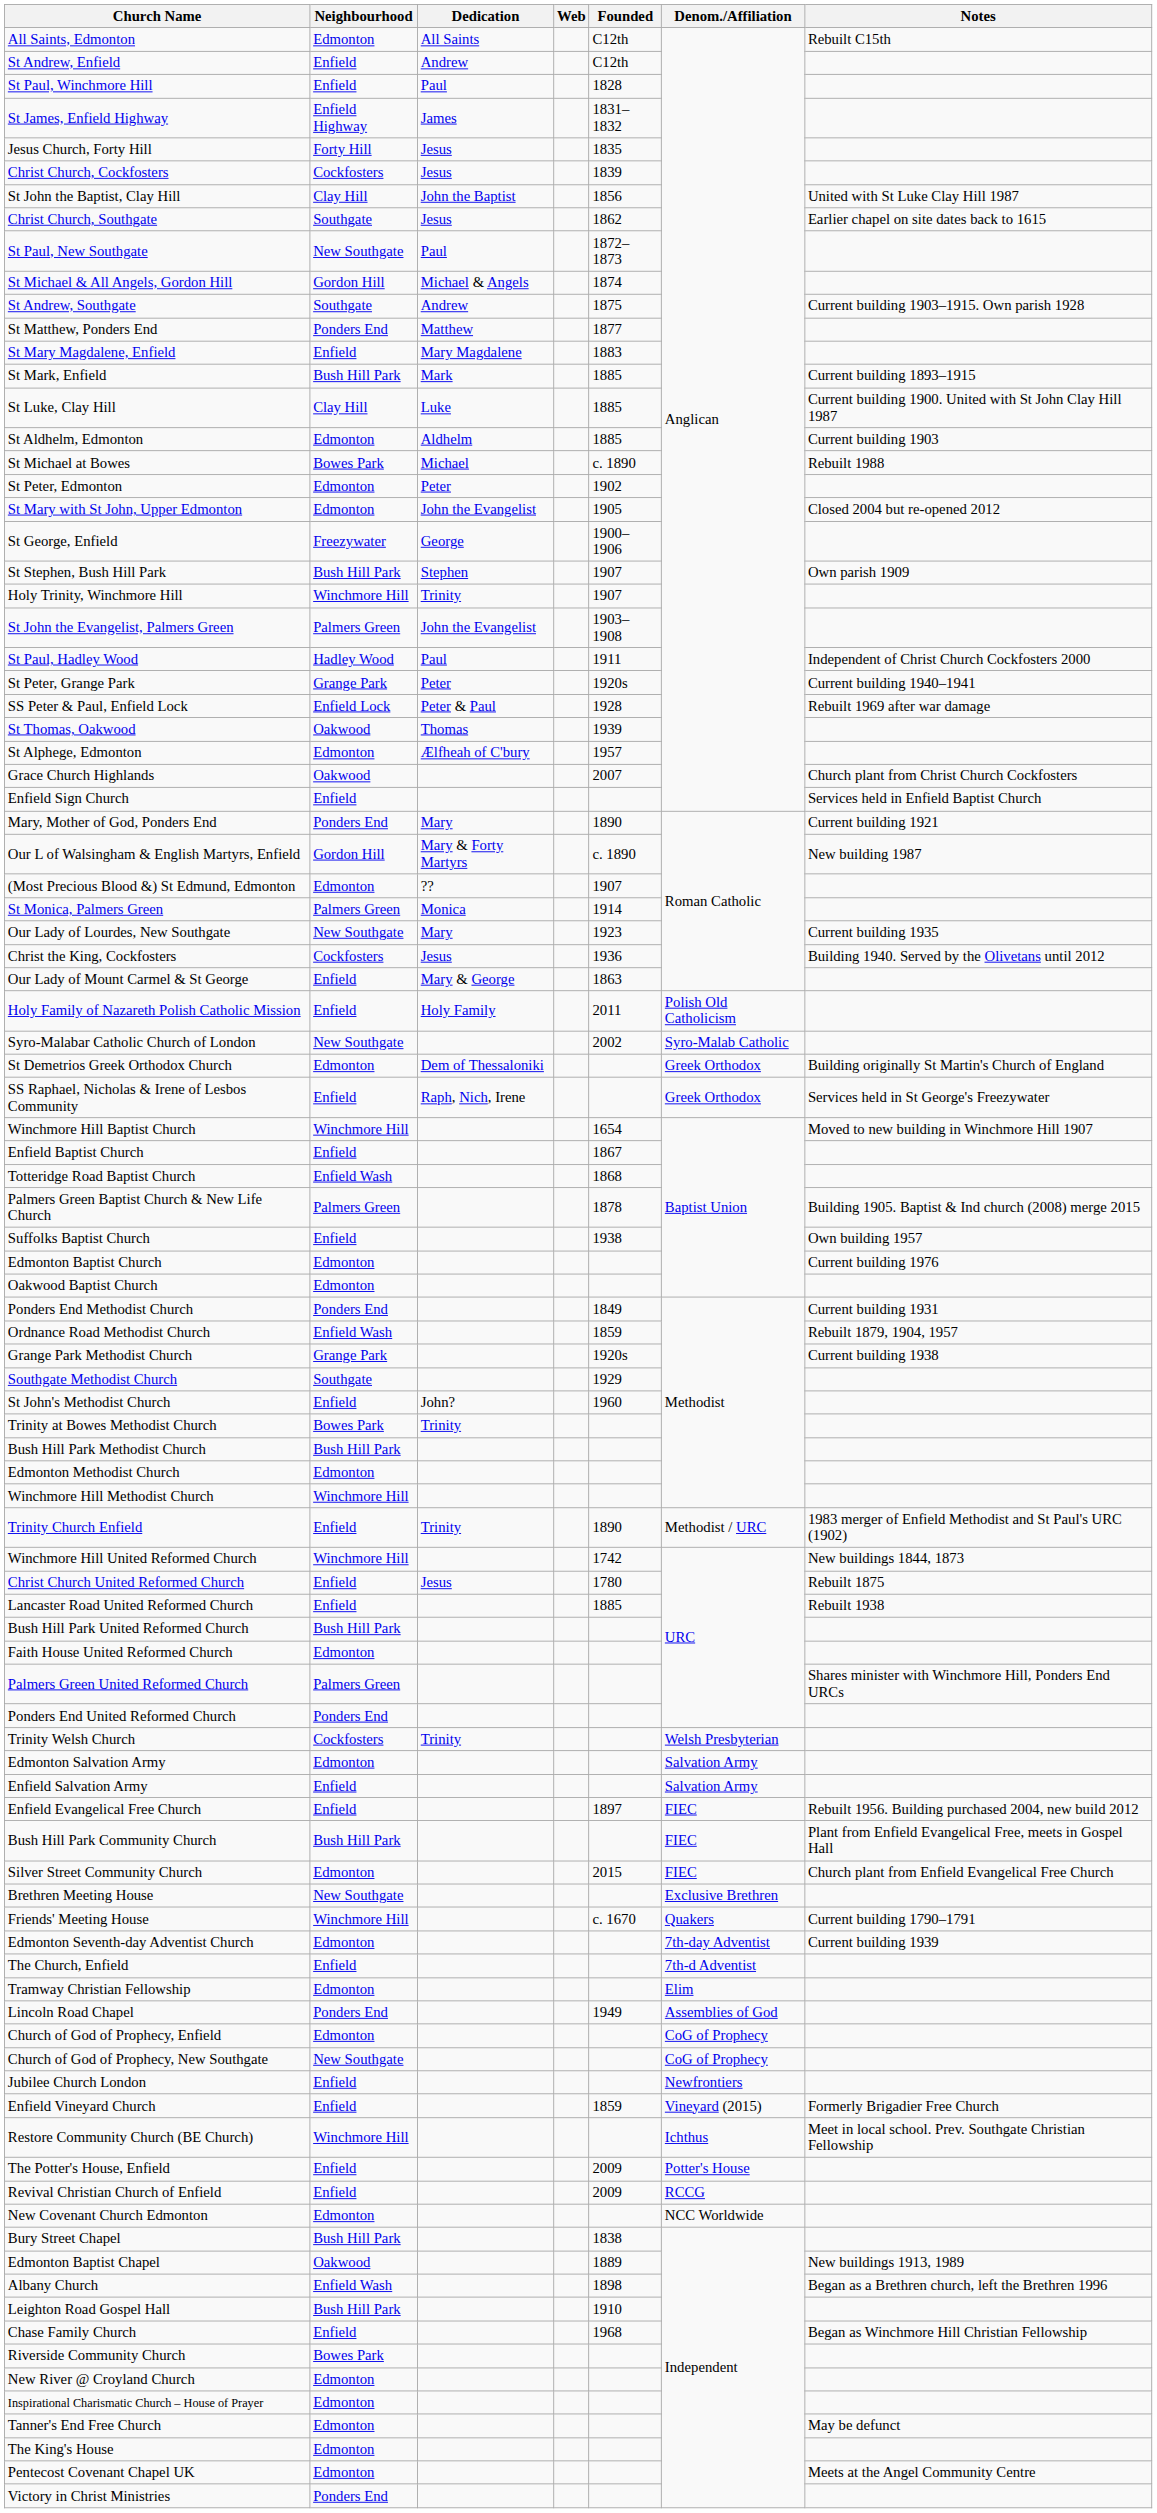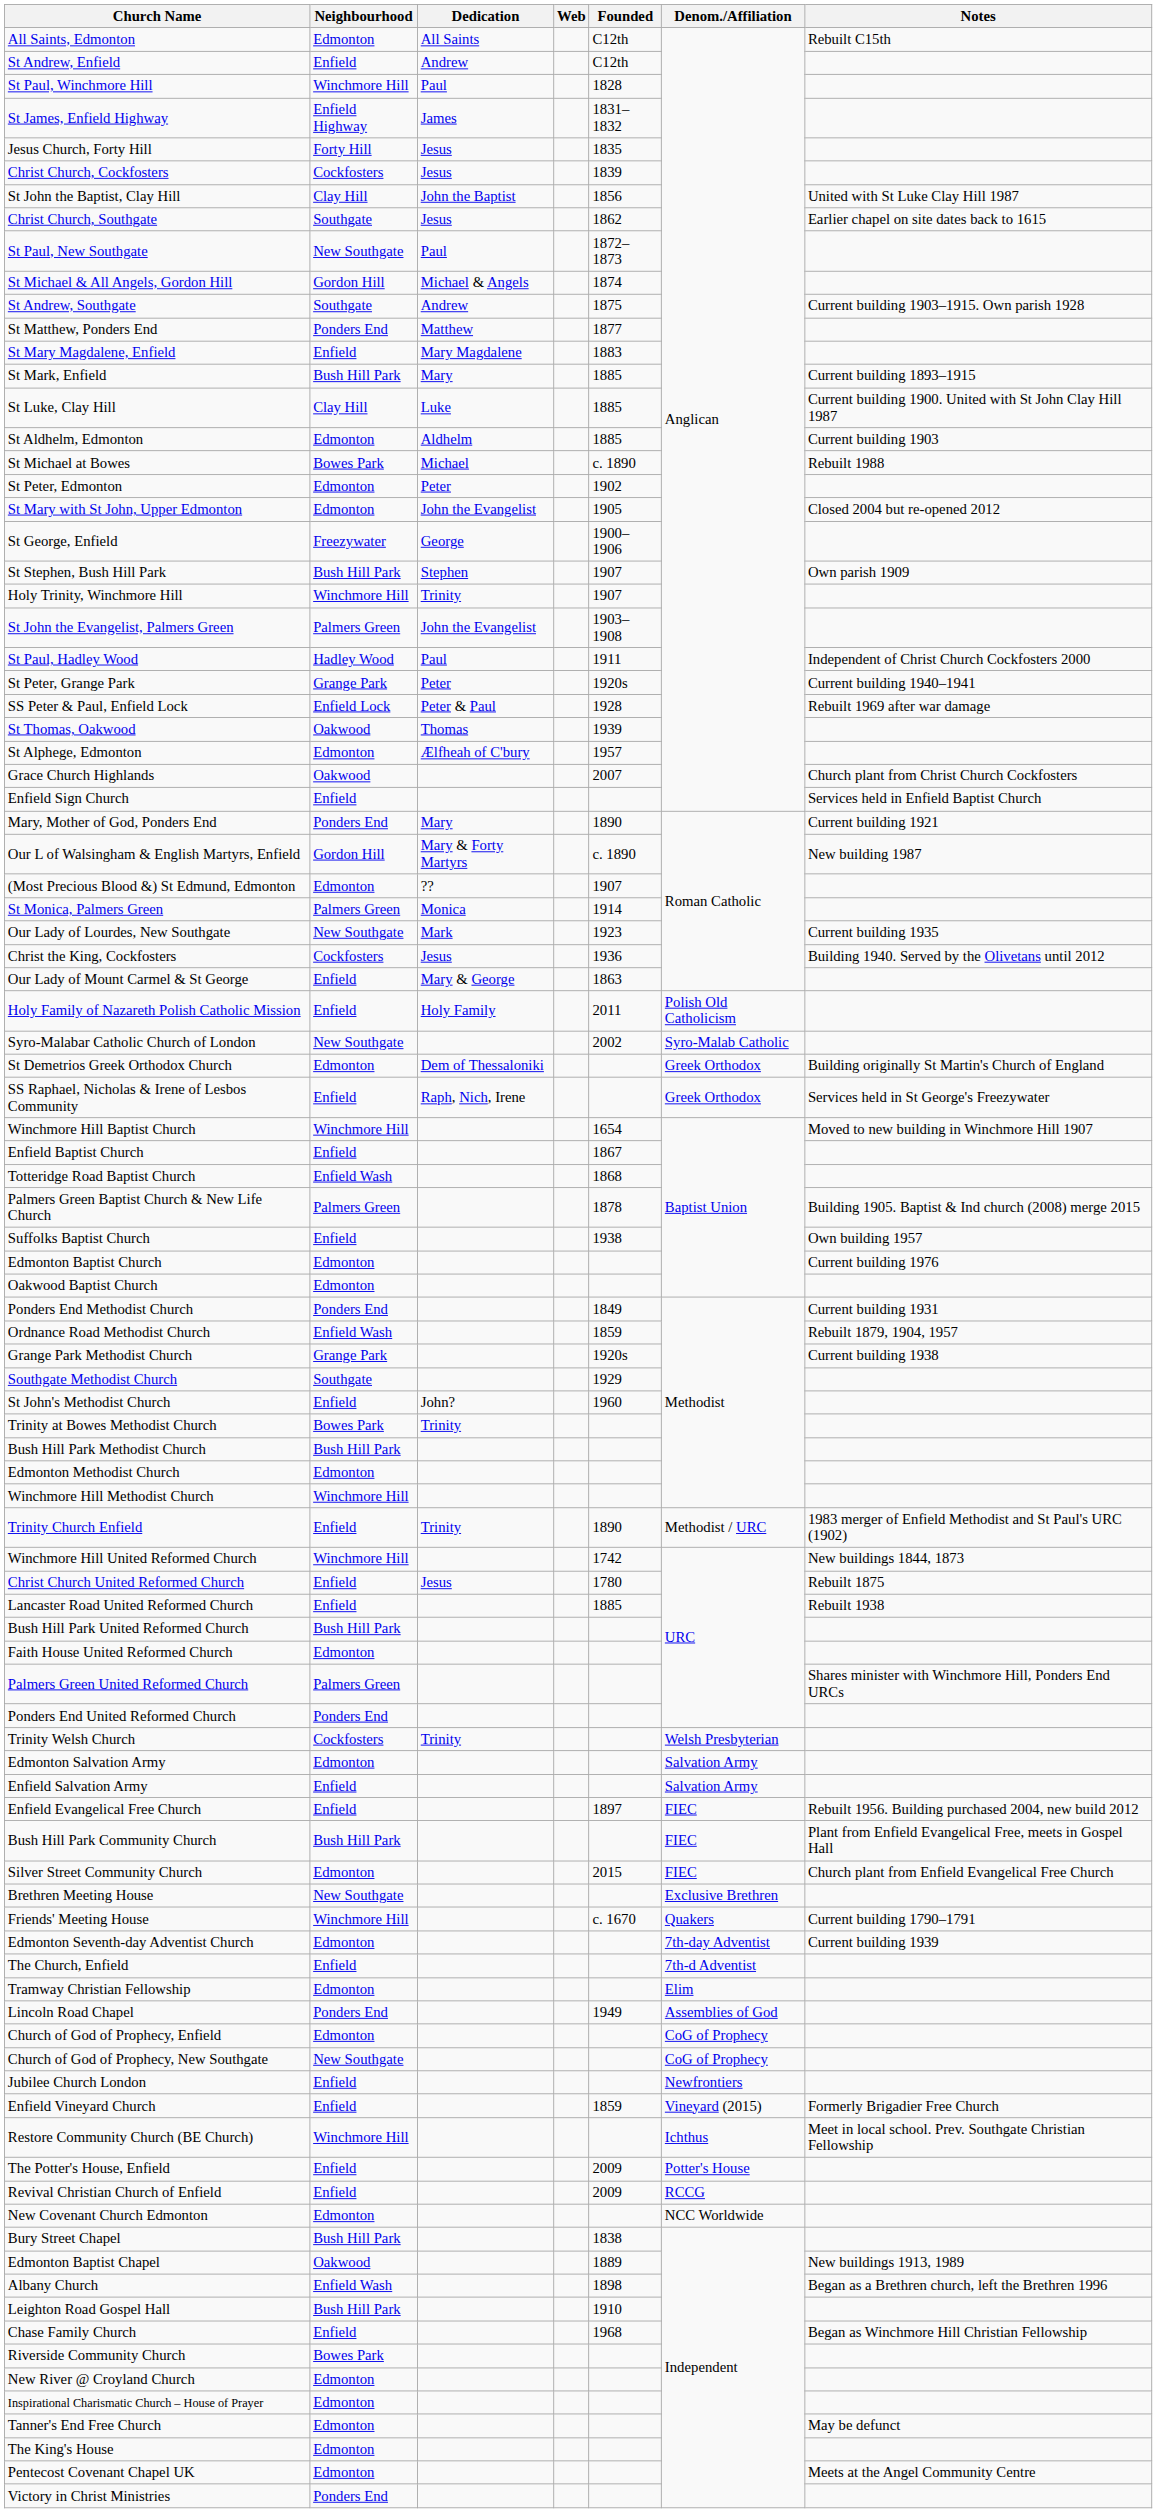St Paul, Winchmore Hill | Neighbourhood: Enfield -> Winchmore Hill
St Mark, Enfield | Dedication: Mark -> Mary
Our Lady of Lourdes, New Southgate | Dedication: Mary -> Mark
